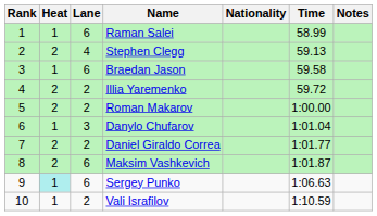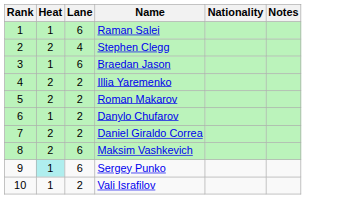- column: Time | 58.99 | 59.13 | 59.58 | 59.72 | 1:00.00 | 1:01.04 | 1:01.77 | 1:01.87 | 1:06.63 | 1:10.59
Danylo Chufarov | Lane: 3 -> 2
